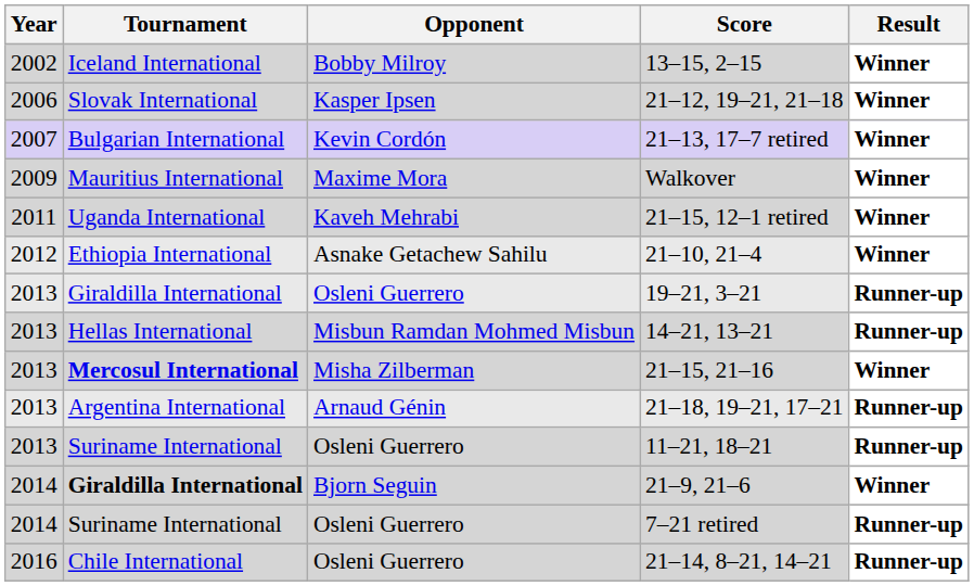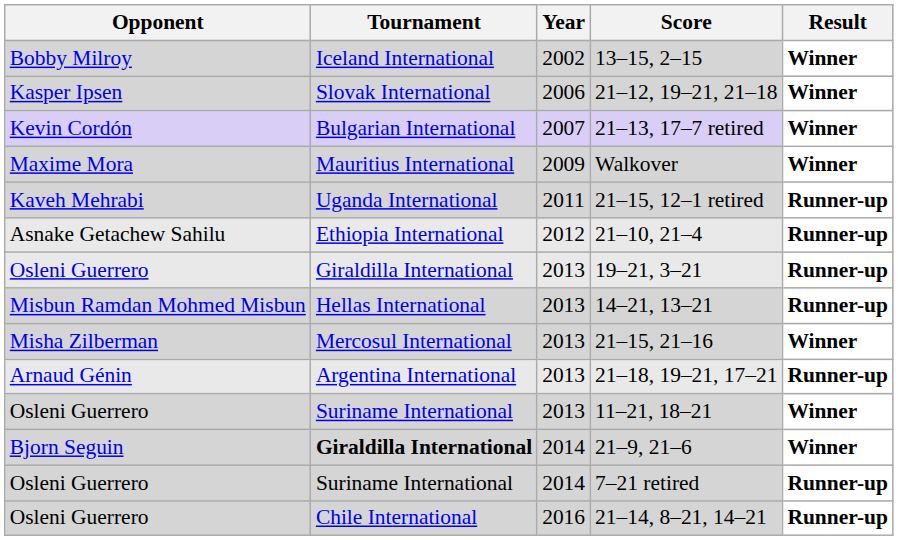columns swapped: Year <-> Opponent
21–15, 12–1 retired | Result: Winner -> Runner-up
21–10, 21–4 | Result: Winner -> Runner-up
21–15, 21–16 | Tournament: bold -> normal
11–21, 18–21 | Result: Runner-up -> Winner
